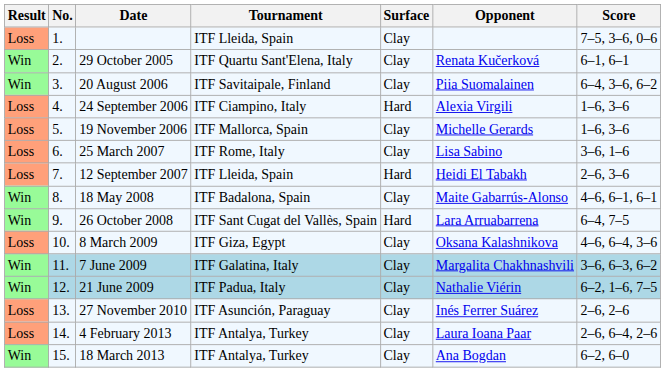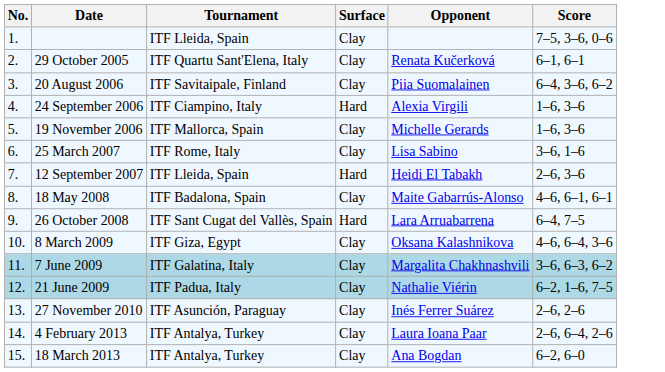- column: Result | Loss | Win | Win | Loss | Loss | Loss | Loss | Win | Win | Loss | Win | Win | Loss | Loss | Win
